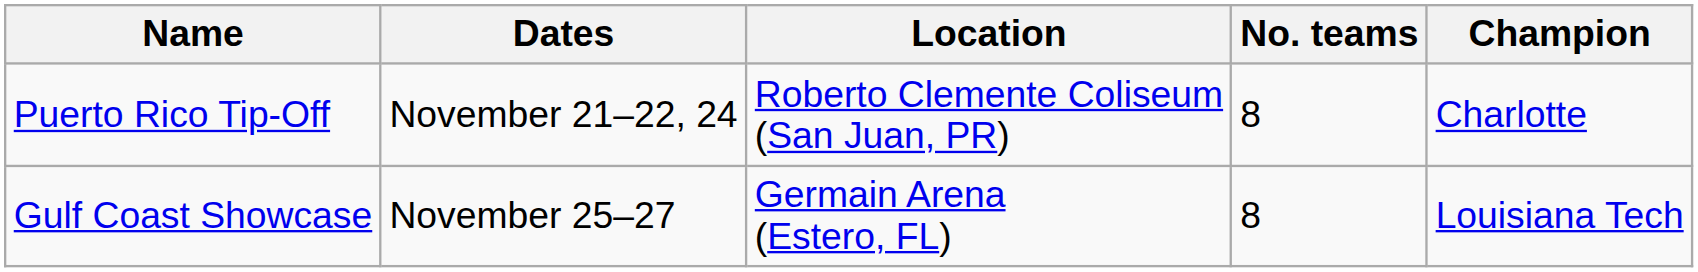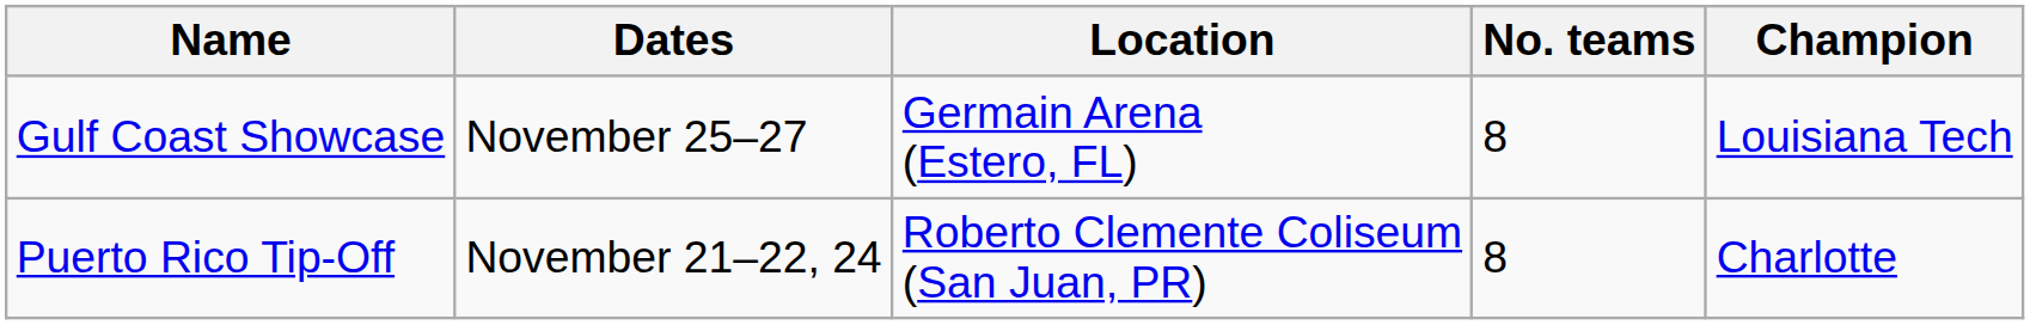rows swapped: Puerto Rico Tip-Off <-> Gulf Coast Showcase
